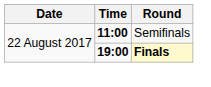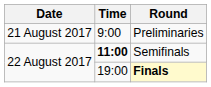+ row: 21 August 2017 | 9:00 | Preliminaries
Finals | Time: bold -> normal
